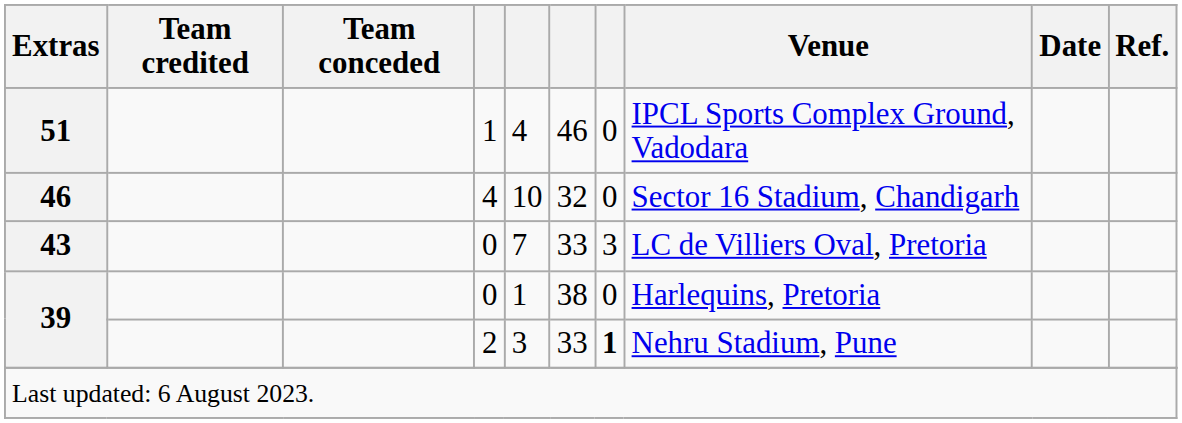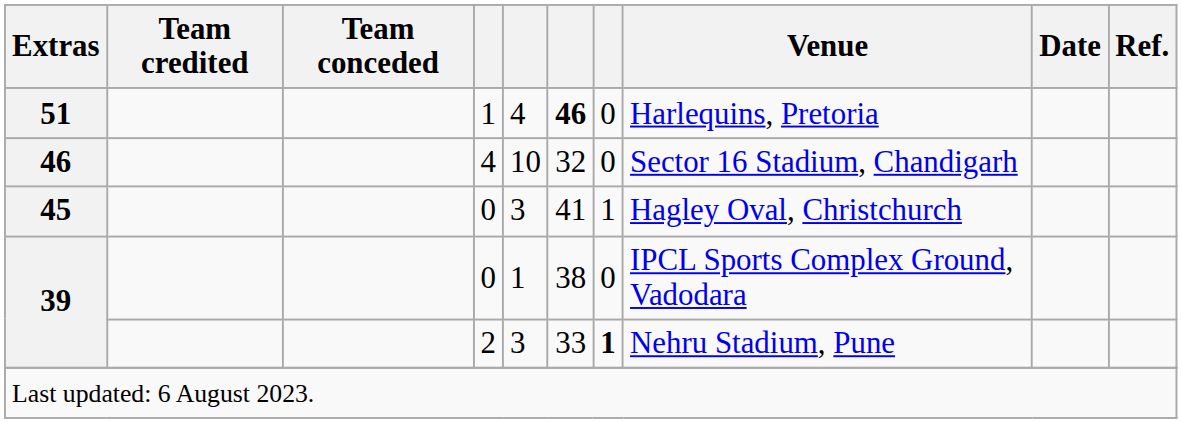51 | column 6: normal -> bold
51 | Venue: IPCL Sports Complex Ground, Vadodara -> Harlequins, Pretoria
+ row: 45 | 0 | 3 | 41 | 1 | Hagley Oval, Christchurch
- row: 43 | 0 | 7 | 33 | 3 | LC de Villiers Oval, Pretoria
39 / 0 | Venue: Harlequins, Pretoria -> IPCL Sports Complex Ground, Vadodara
